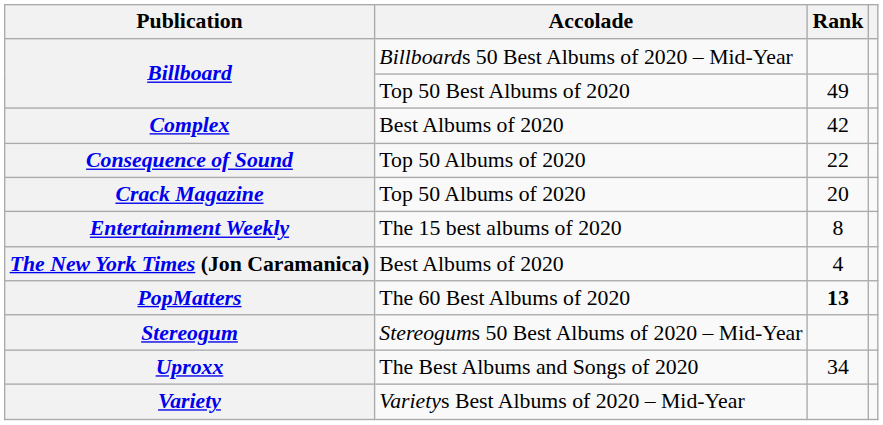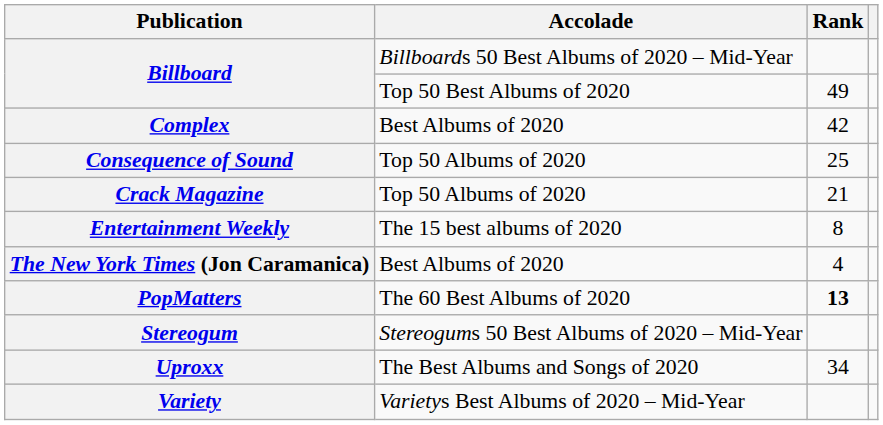Consequence of Sound | Rank: 22 -> 25
Crack Magazine | Rank: 20 -> 21
